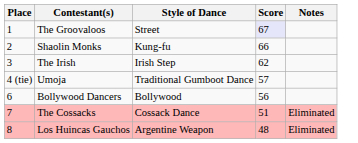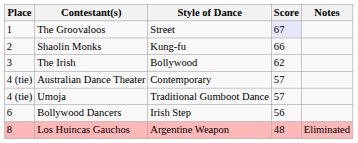The Irish | Style of Dance: Irish Step -> Bollywood
+ row: 4 (tie) | Australian Dance Theater | Contemporary | 57
Bollywood Dancers | Style of Dance: Bollywood -> Irish Step
- row: 7 | The Cossacks | Cossack Dance | 51 | Eliminated
